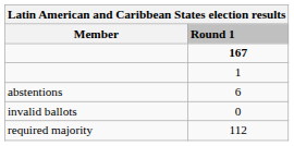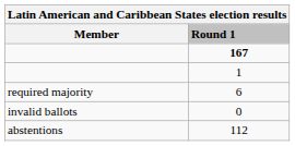6 | Member: abstentions -> required majority
112 | Member: required majority -> abstentions
